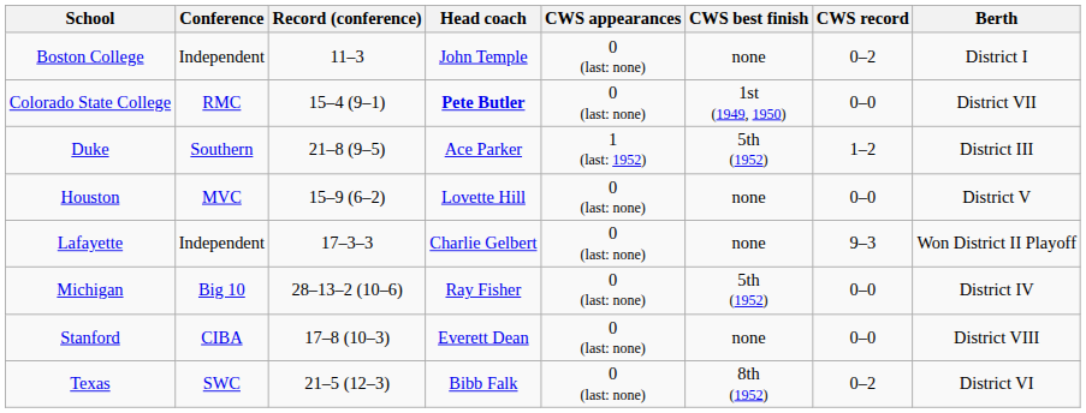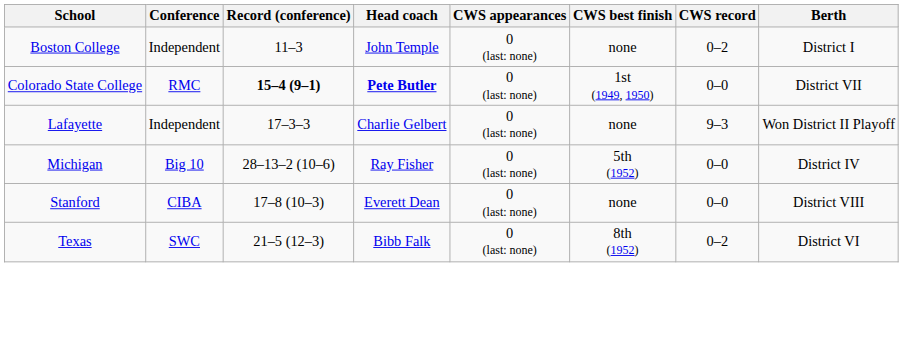Colorado State College | Record (conference): normal -> bold
- row: Duke | Southern | 21–8 (9–5) | Ace Parker | 1 (last: 1952) | 5th (1952) | 1–2 | District III
- row: Houston | MVC | 15–9 (6–2) | Lovette Hill | 0 (last: none) | none | 0–0 | District V
